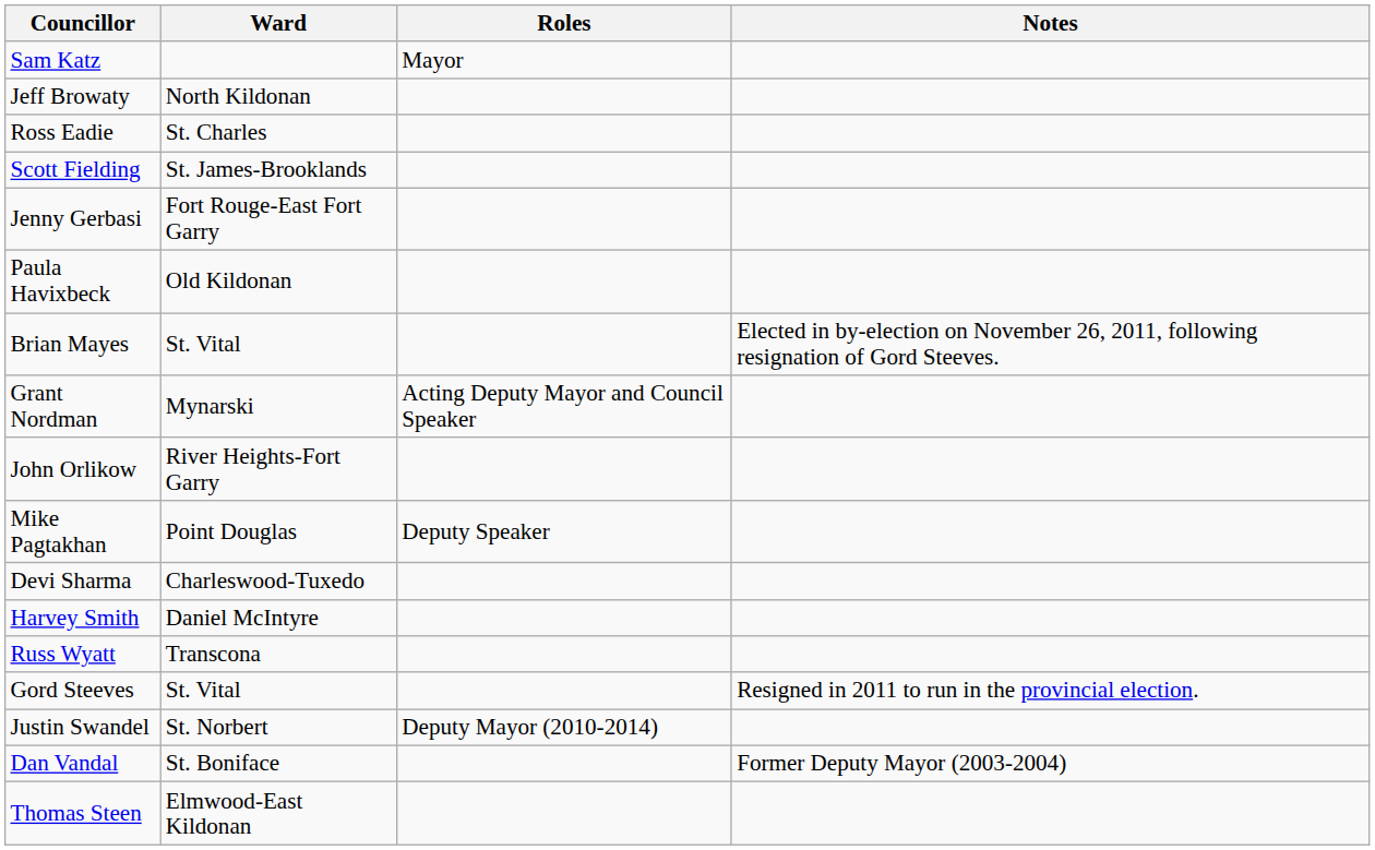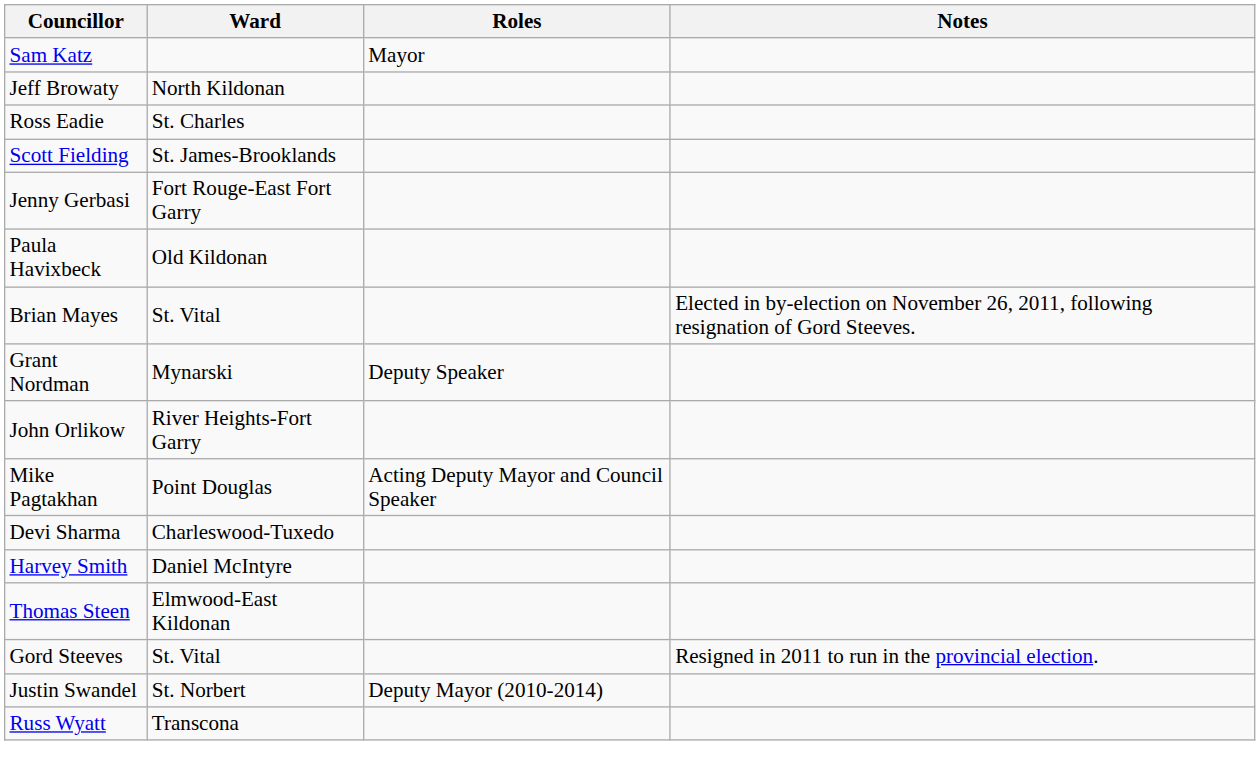Grant Nordman | Roles: Acting Deputy Mayor and Council Speaker -> Deputy Speaker
Mike Pagtakhan | Roles: Deputy Speaker -> Acting Deputy Mayor and Council Speaker
rows swapped: Thomas Steen <-> Russ Wyatt
- row: Dan Vandal | St. Boniface | Former Deputy Mayor (2003-2004)
